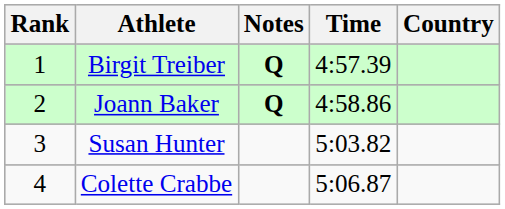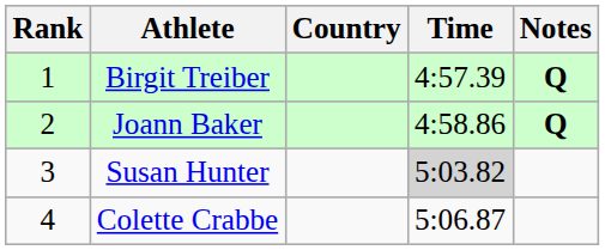columns swapped: Country <-> Notes
Susan Hunter | Time: no background -> lightgrey background
